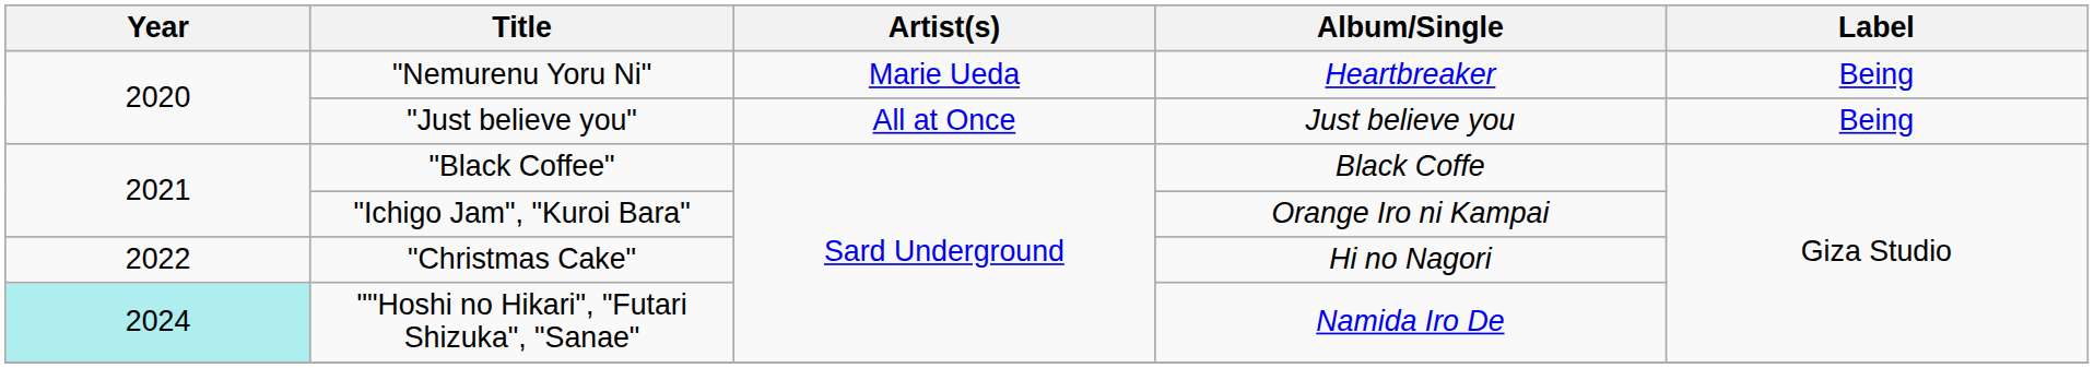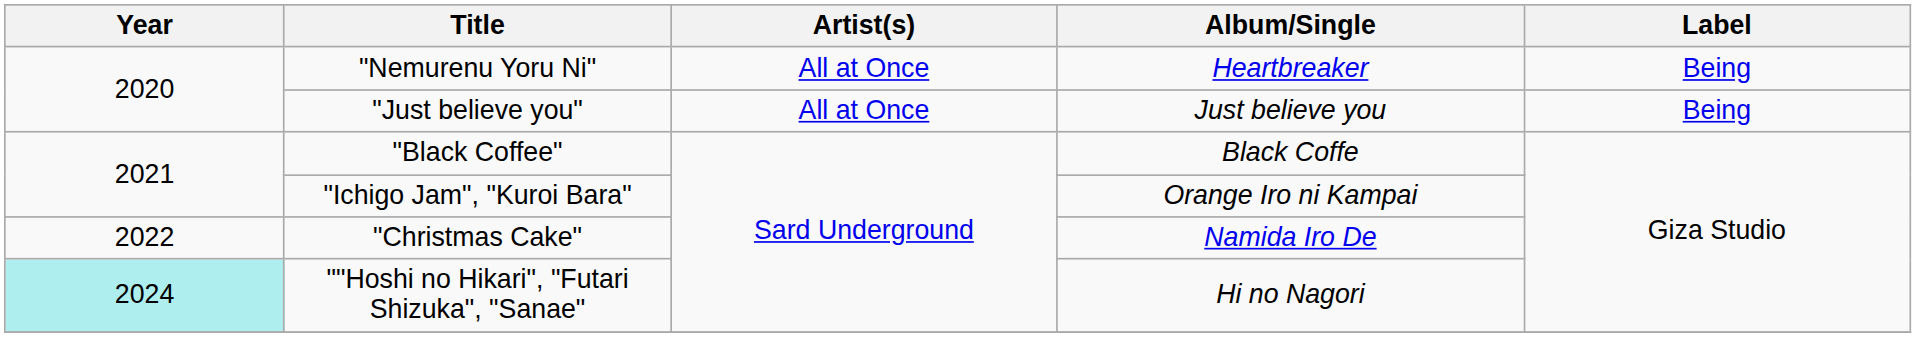"Nemurenu Yoru Ni" | Artist(s): Marie Ueda -> All at Once
"Christmas Cake" | Album/Single: Hi no Nagori -> Namida Iro De
""Hoshi no Hikari", "Futari Shizuka", "Sanae" | Album/Single: Namida Iro De -> Hi no Nagori
